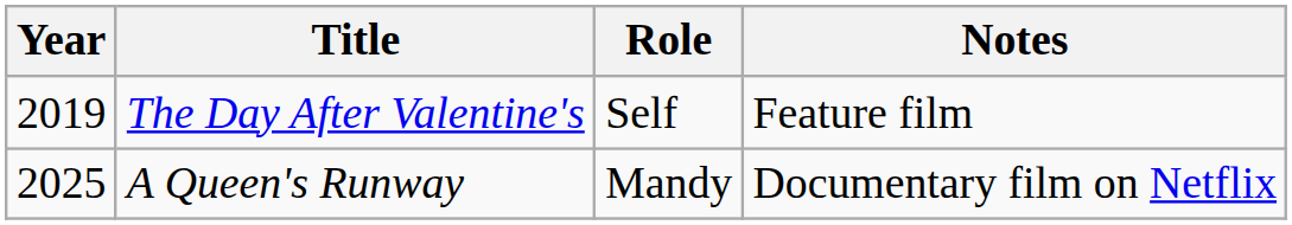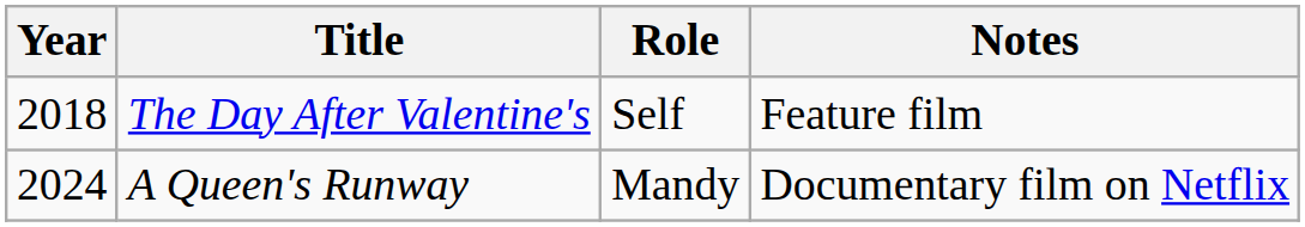The Day After Valentine's | Year: 2019 -> 2018
A Queen's Runway | Year: 2025 -> 2024
